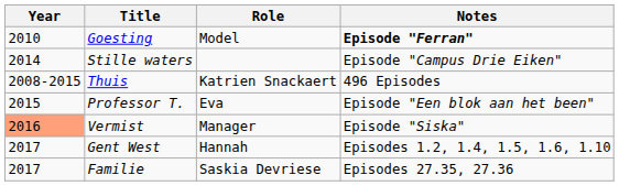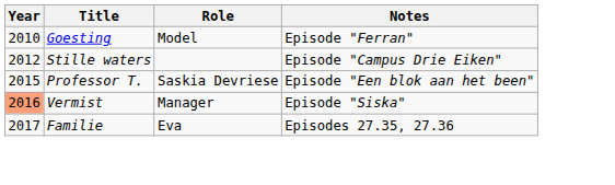Goesting | Notes: bold -> normal
Stille waters | Year: 2014 -> 2012
- row: 2008-2015 | Thuis | Katrien Snackaert | 496 Episodes
Professor T. | Role: Eva -> Saskia Devriese
- row: 2017 | Gent West | Hannah | Episodes 1.2, 1.4, 1.5, 1.6, 1.10
Familie | Role: Saskia Devriese -> Eva
